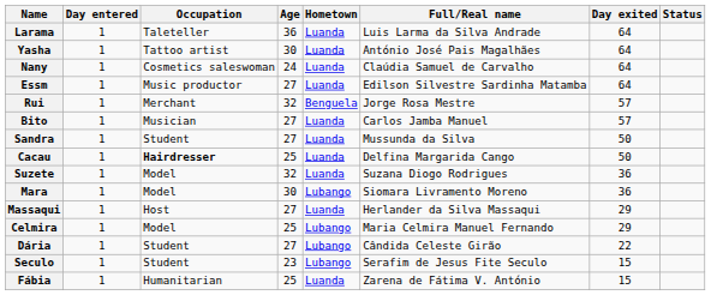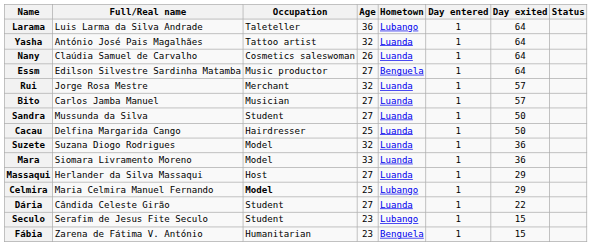columns swapped: Full/Real name <-> Day entered
Larama | Hometown: Luanda -> Lubango
Yasha | Age: 30 -> 32
Nany | Age: 24 -> 26
Essm | Hometown: Luanda -> Benguela
Rui | Hometown: Benguela -> Luanda
Cacau | Occupation: bold -> normal
Mara | Age: 30 -> 33
Mara | Hometown: Lubango -> Luanda
Celmira | Occupation: normal -> bold
Dária | Hometown: Lubango -> Luanda
Fábia | Age: 25 -> 23
Fábia | Hometown: Luanda -> Benguela
